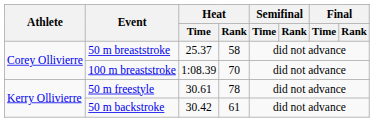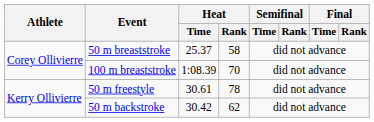50 m backstroke | Heat / Rank: 61 -> 62
